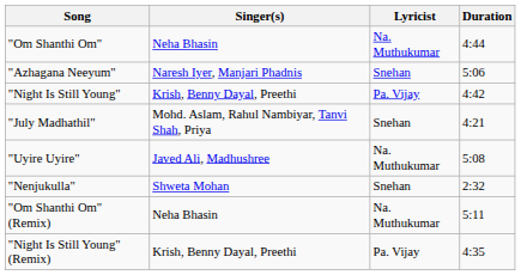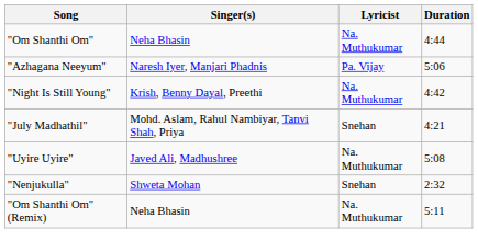"Azhagana Neeyum" | Lyricist: Snehan -> Pa. Vijay
"Night Is Still Young" | Lyricist: Pa. Vijay -> Na. Muthukumar
- row: "Night Is Still Young" (Remix) | Krish, Benny Dayal, Preethi | Pa. Vijay | 4:35
